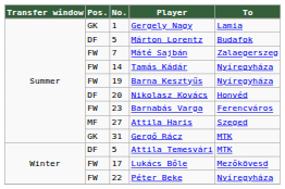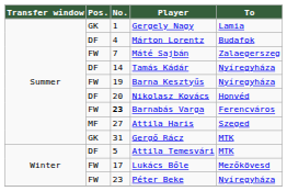Márton Lorentz | No.: 5 -> 4
Tamás Kádár | Pos.: FW -> DF
Barnabás Varga | No.: normal -> bold
Péter Beke | No.: 22 -> 23
